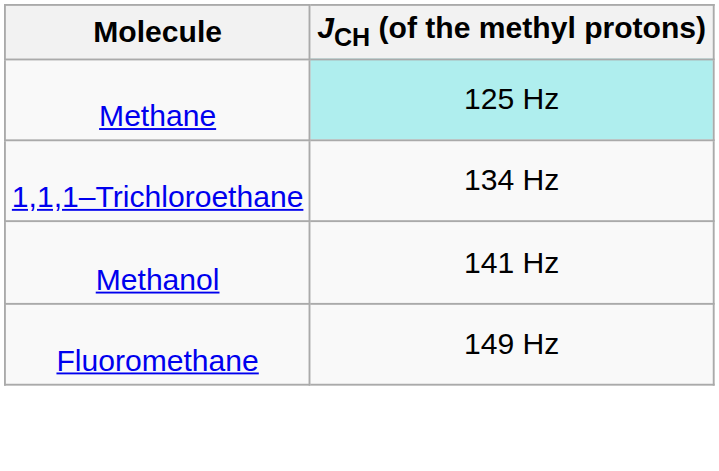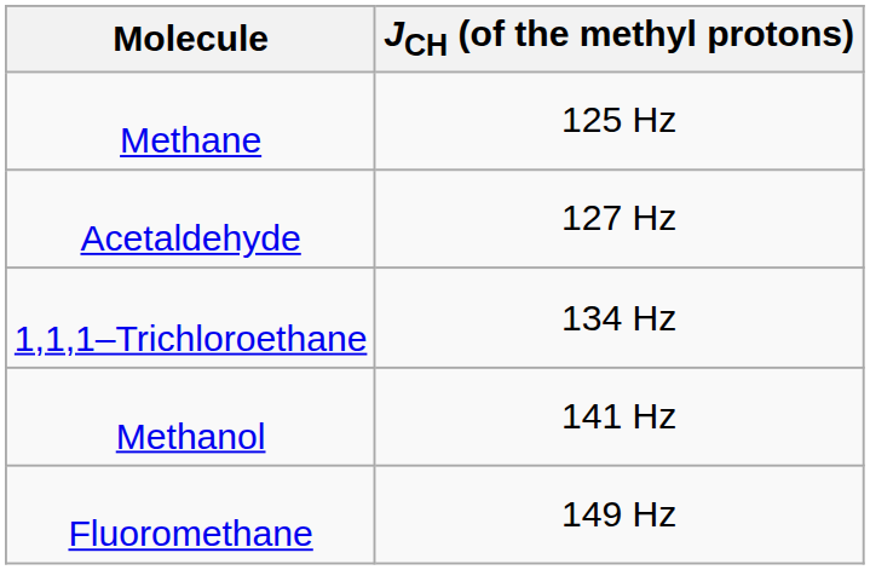Methane | JCH (of the methyl protons): paleturquoise background -> no background
+ row: Acetaldehyde | 127 Hz
